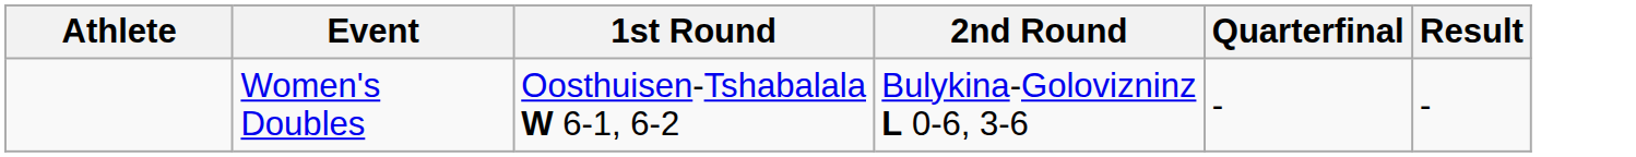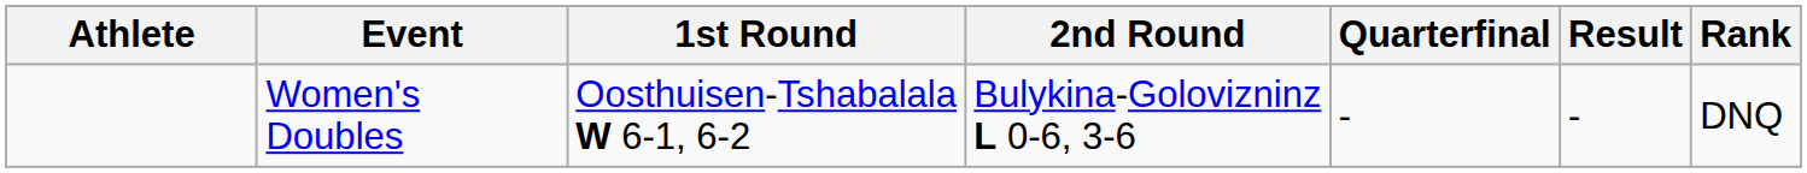+ column: Rank | DNQ
